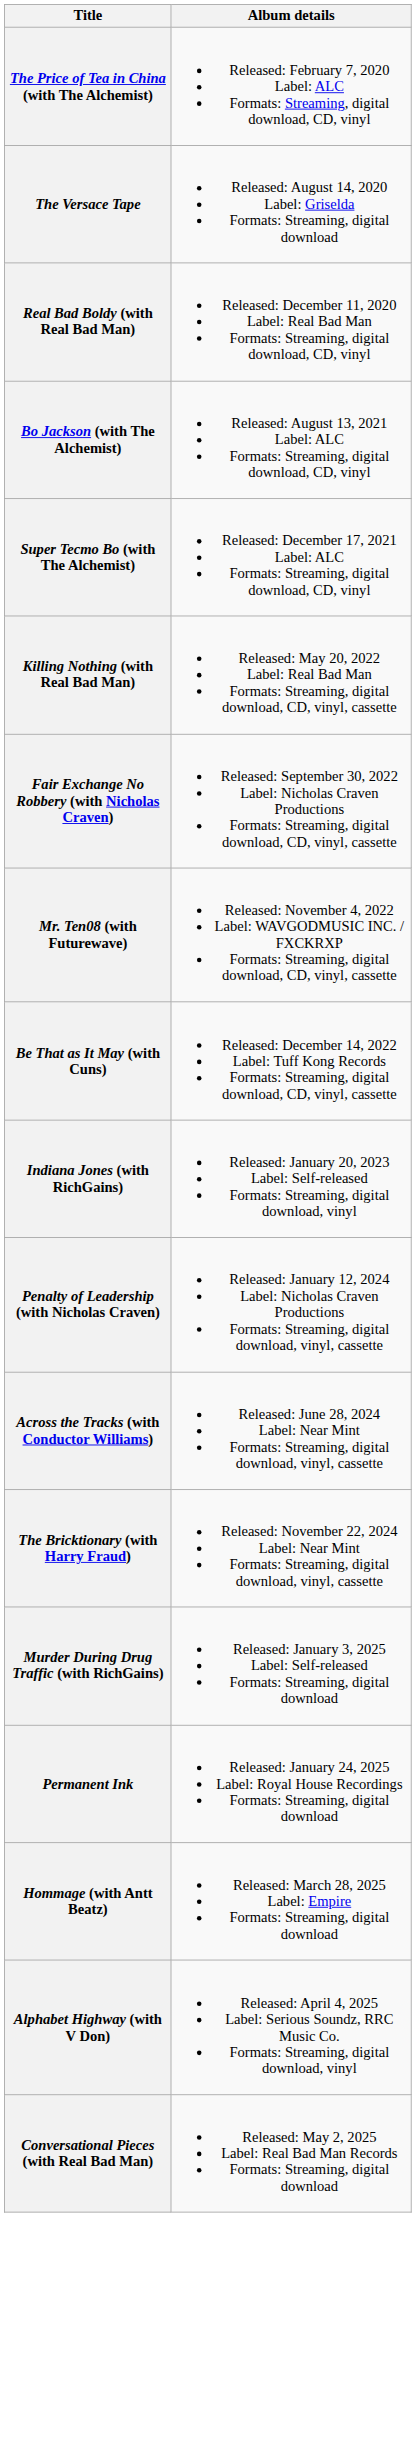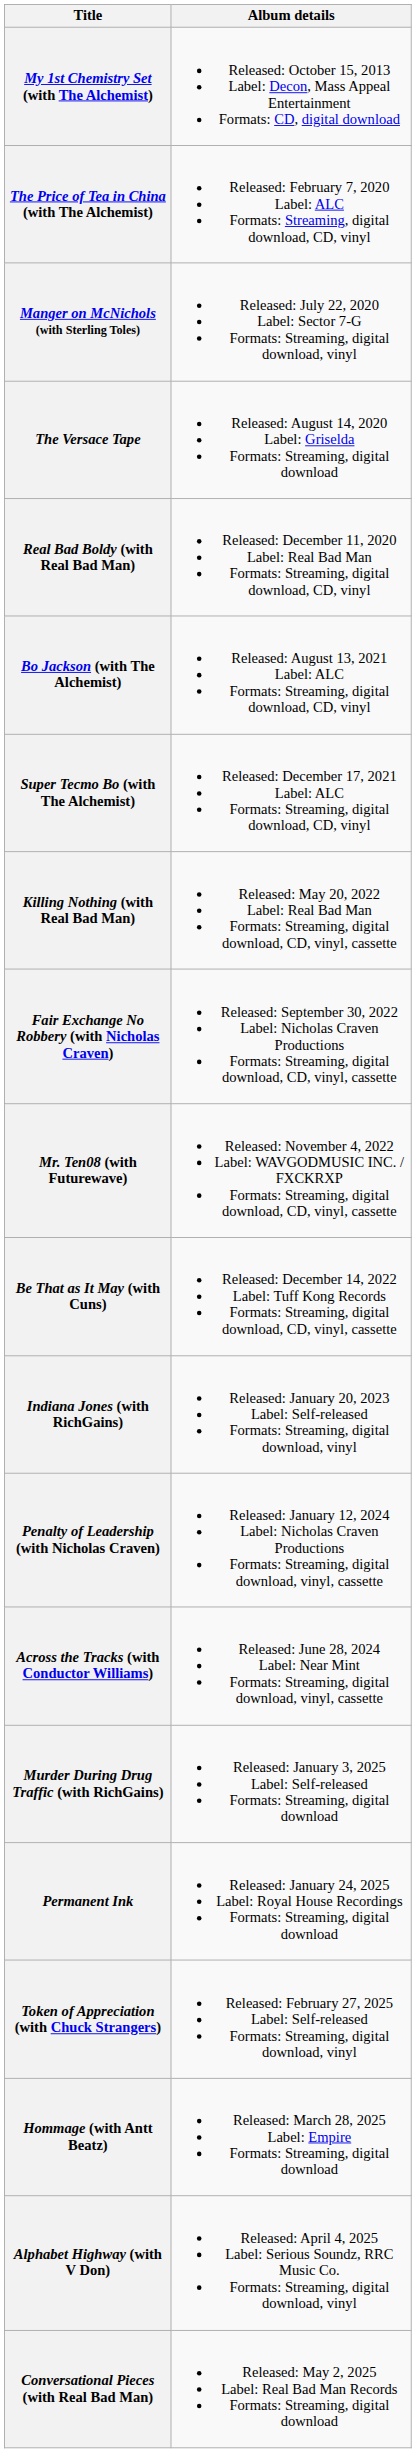+ row: My 1st Chemistry Set (with The Alchemist) | Released: October 15, 2013 Label: Decon, Mass Appeal Entertainment Formats: CD, digital download
+ row: Manger on McNichols (with Sterling Toles) | Released: July 22, 2020 Label: Sector 7-G Formats: Streaming, digital download, vinyl
- row: The Bricktionary (with Harry Fraud) | Released: November 22, 2024 Label: Near Mint Formats: Streaming, digital download, vinyl, cassette
+ row: Token of Appreciation (with Chuck Strangers) | Released: February 27, 2025 Label: Self-released Formats: Streaming, digital download, vinyl
